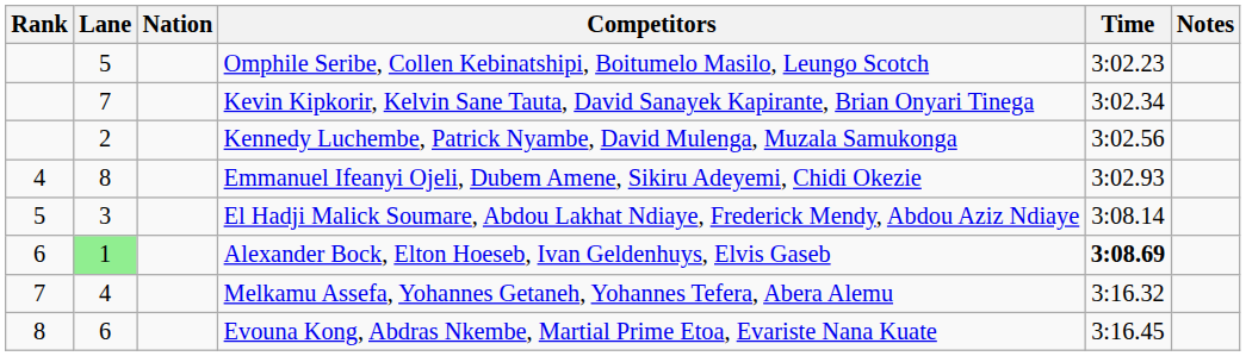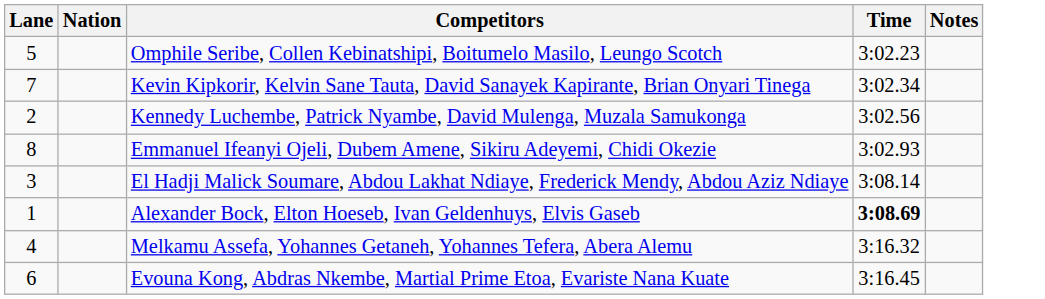- column: Rank | 4 | 5 | 6 | 7 | 8
Alexander Bock, Elton Hoeseb, Ivan Geldenhuys, Elvis Gaseb | Lane: lightgreen background -> no background
